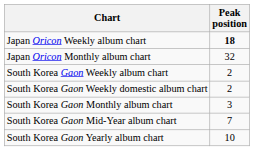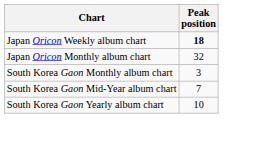- row: South Korea Gaon Weekly album chart | 2
- row: South Korea Gaon Weekly domestic album chart | 2
